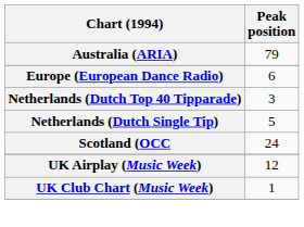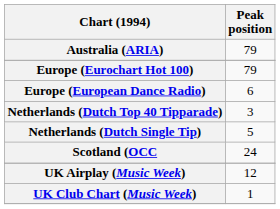+ row: Europe (Eurochart Hot 100) | 79
